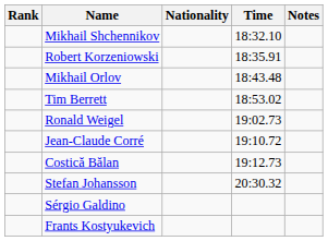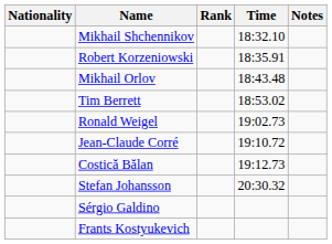columns swapped: Rank <-> Nationality
